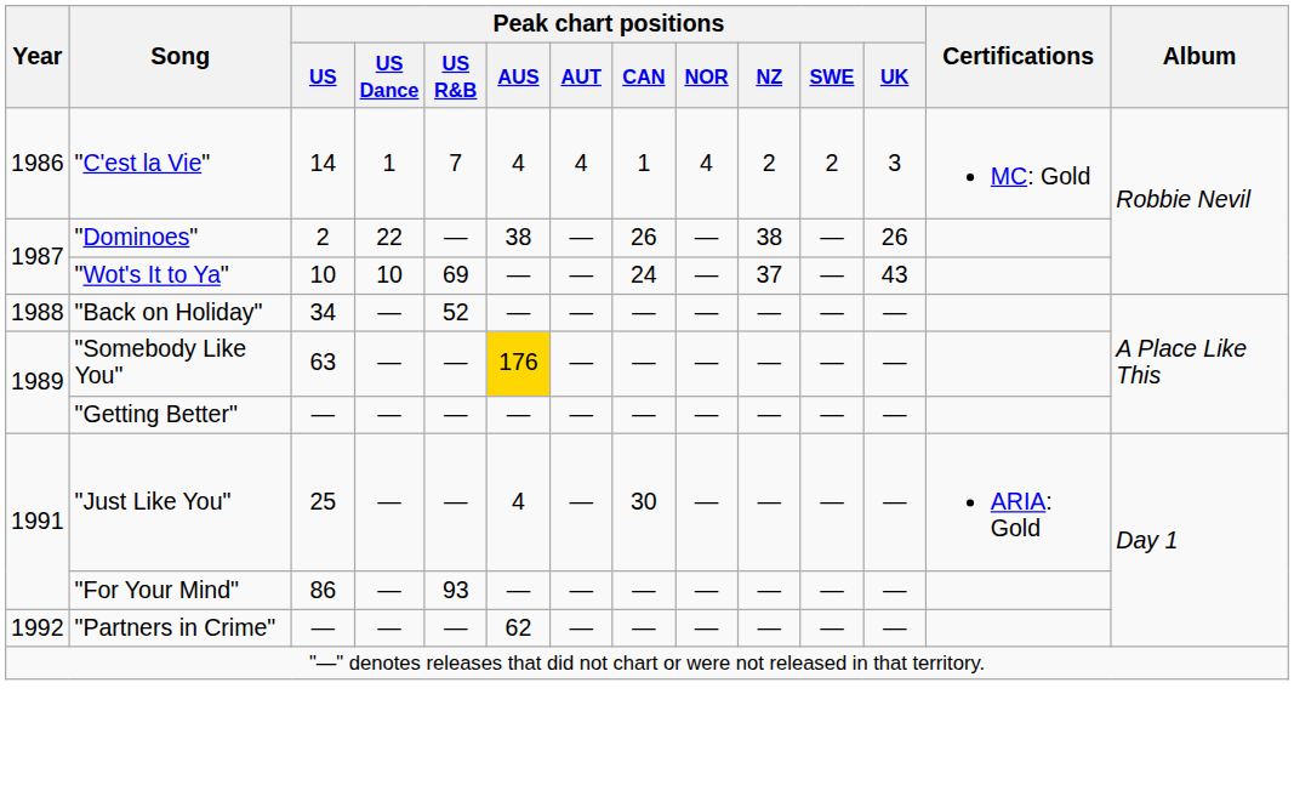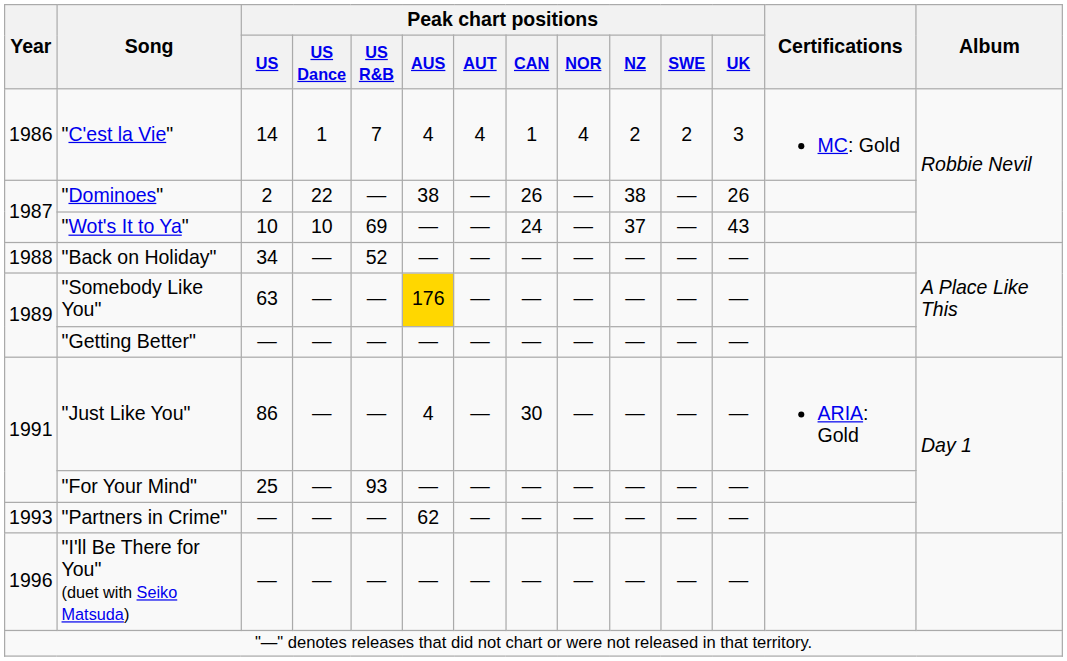"Just Like You" | Peak chart positions / US: 25 -> 86
"For Your Mind" | Peak chart positions / US: 86 -> 25
"Partners in Crime" | Year: 1992 -> 1993
+ row: 1996 | "I'll Be There for You" (duet with Seiko Matsuda) | ― | ― | ― | ― | ― | ― | ― | ― | ― | —
